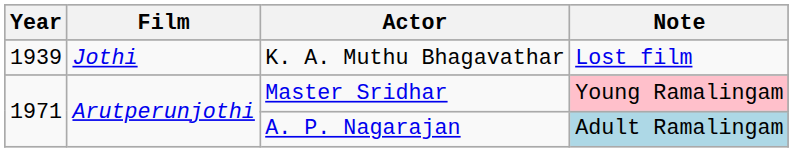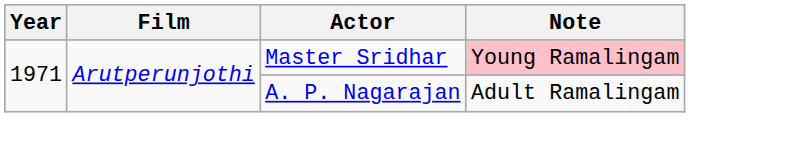- row: 1939 | Jothi | K. A. Muthu Bhagavathar | Lost film
A. P. Nagarajan | Note: lightblue background -> no background
